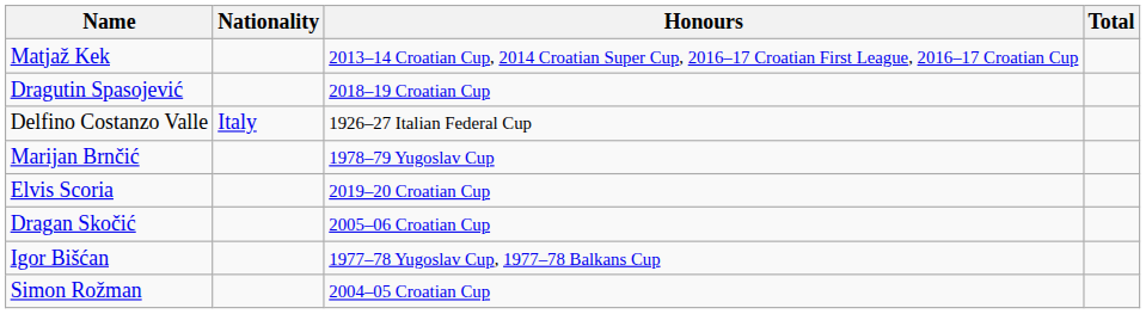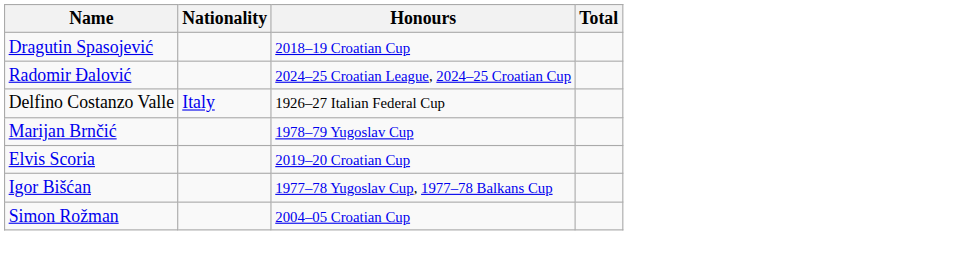- row: Matjaž Kek | 2013–14 Croatian Cup, 2014 Croatian Super Cup, 2016–17 Croatian First League, 2016–17 Croatian Cup
+ row: Radomir Đalović | 2024–25 Croatian League, 2024–25 Croatian Cup
- row: Dragan Skočić | 2005–06 Croatian Cup
